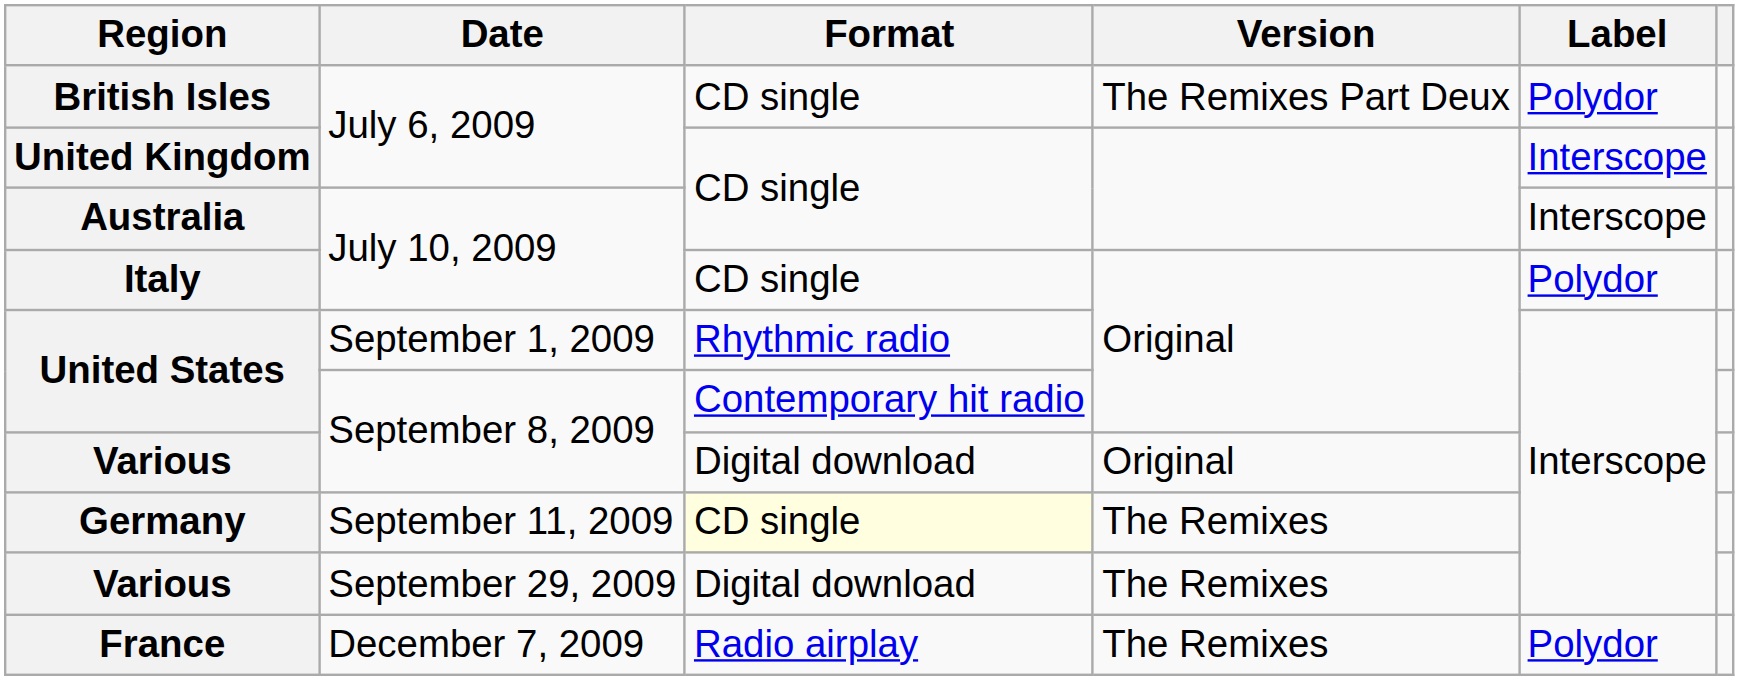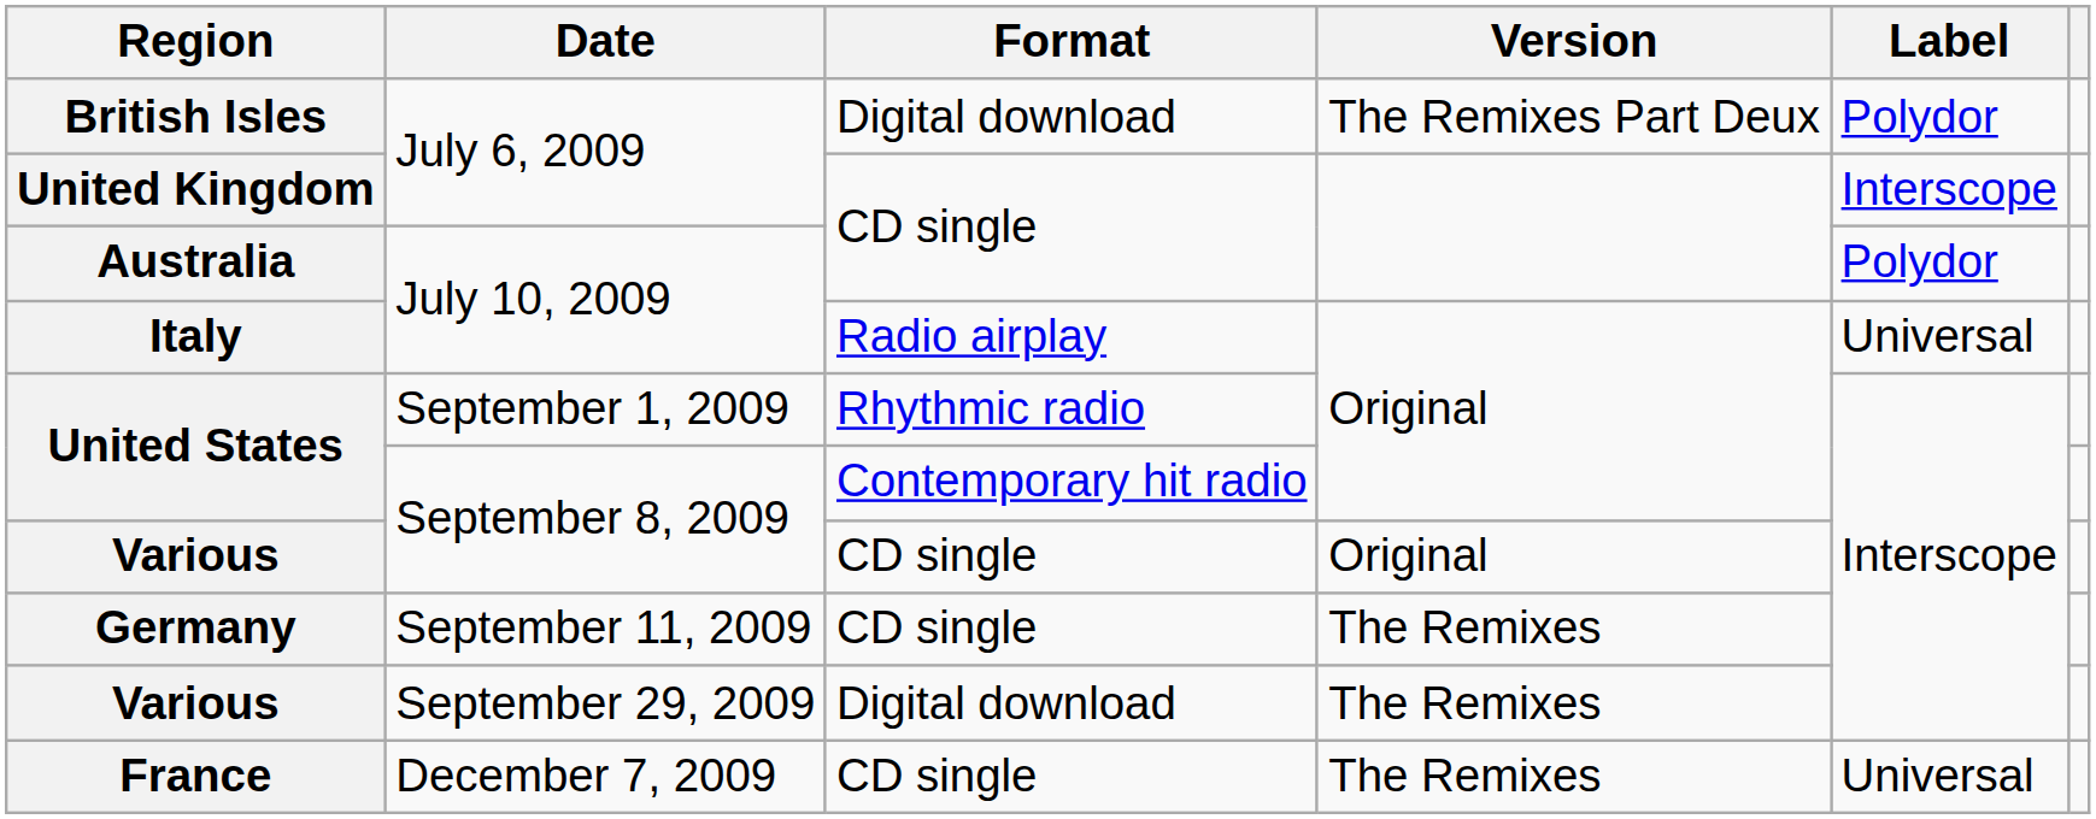British Isles | Format: CD single -> Digital download
Australia | Label: Interscope -> Polydor
Italy | Format: CD single -> Radio airplay
Italy | Label: Polydor -> Universal
Various / September 8, 2009 | Format: Digital download -> CD single
Germany | Format: lightyellow background -> no background
France | Format: Radio airplay -> CD single
France | Label: Polydor -> Universal
